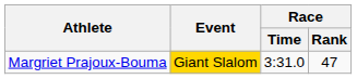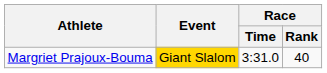Margriet Prajoux-Bouma | Race / Rank: 47 -> 40
